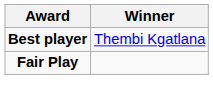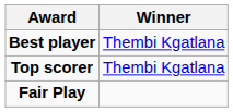+ row: Top scorer | Thembi Kgatlana
